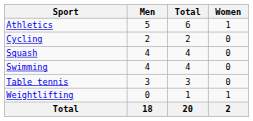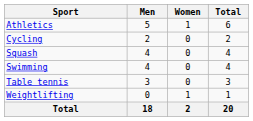columns swapped: Women <-> Total
